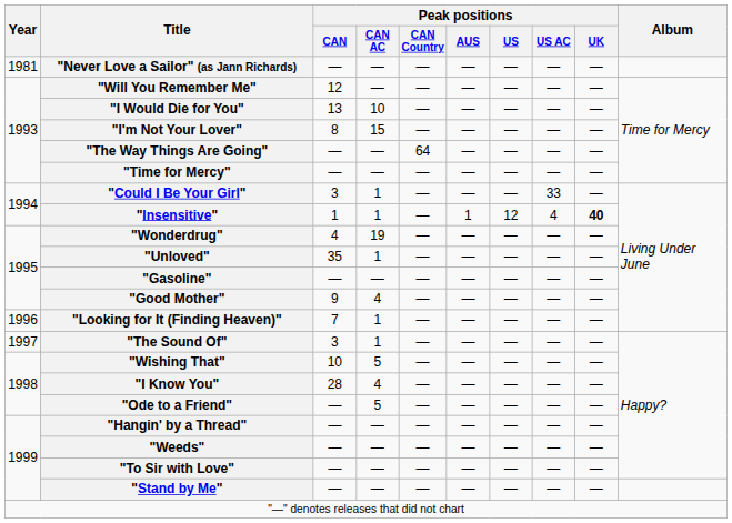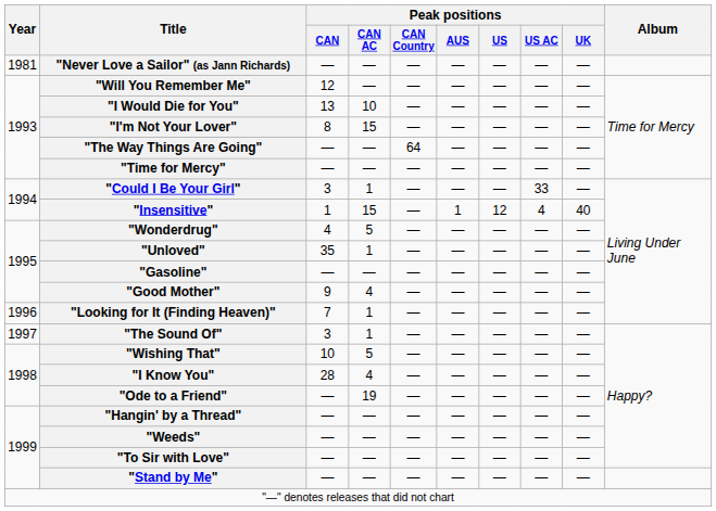"Insensitive" | Peak positions / CAN AC: 1 -> 15
"Insensitive" | Peak positions / UK: bold -> normal
"Wonderdrug" | Peak positions / CAN AC: 19 -> 5
"Ode to a Friend" | Peak positions / CAN AC: 5 -> 19
